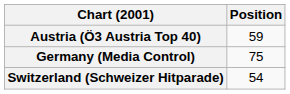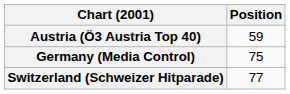Switzerland (Schweizer Hitparade) | Position: 54 -> 77
